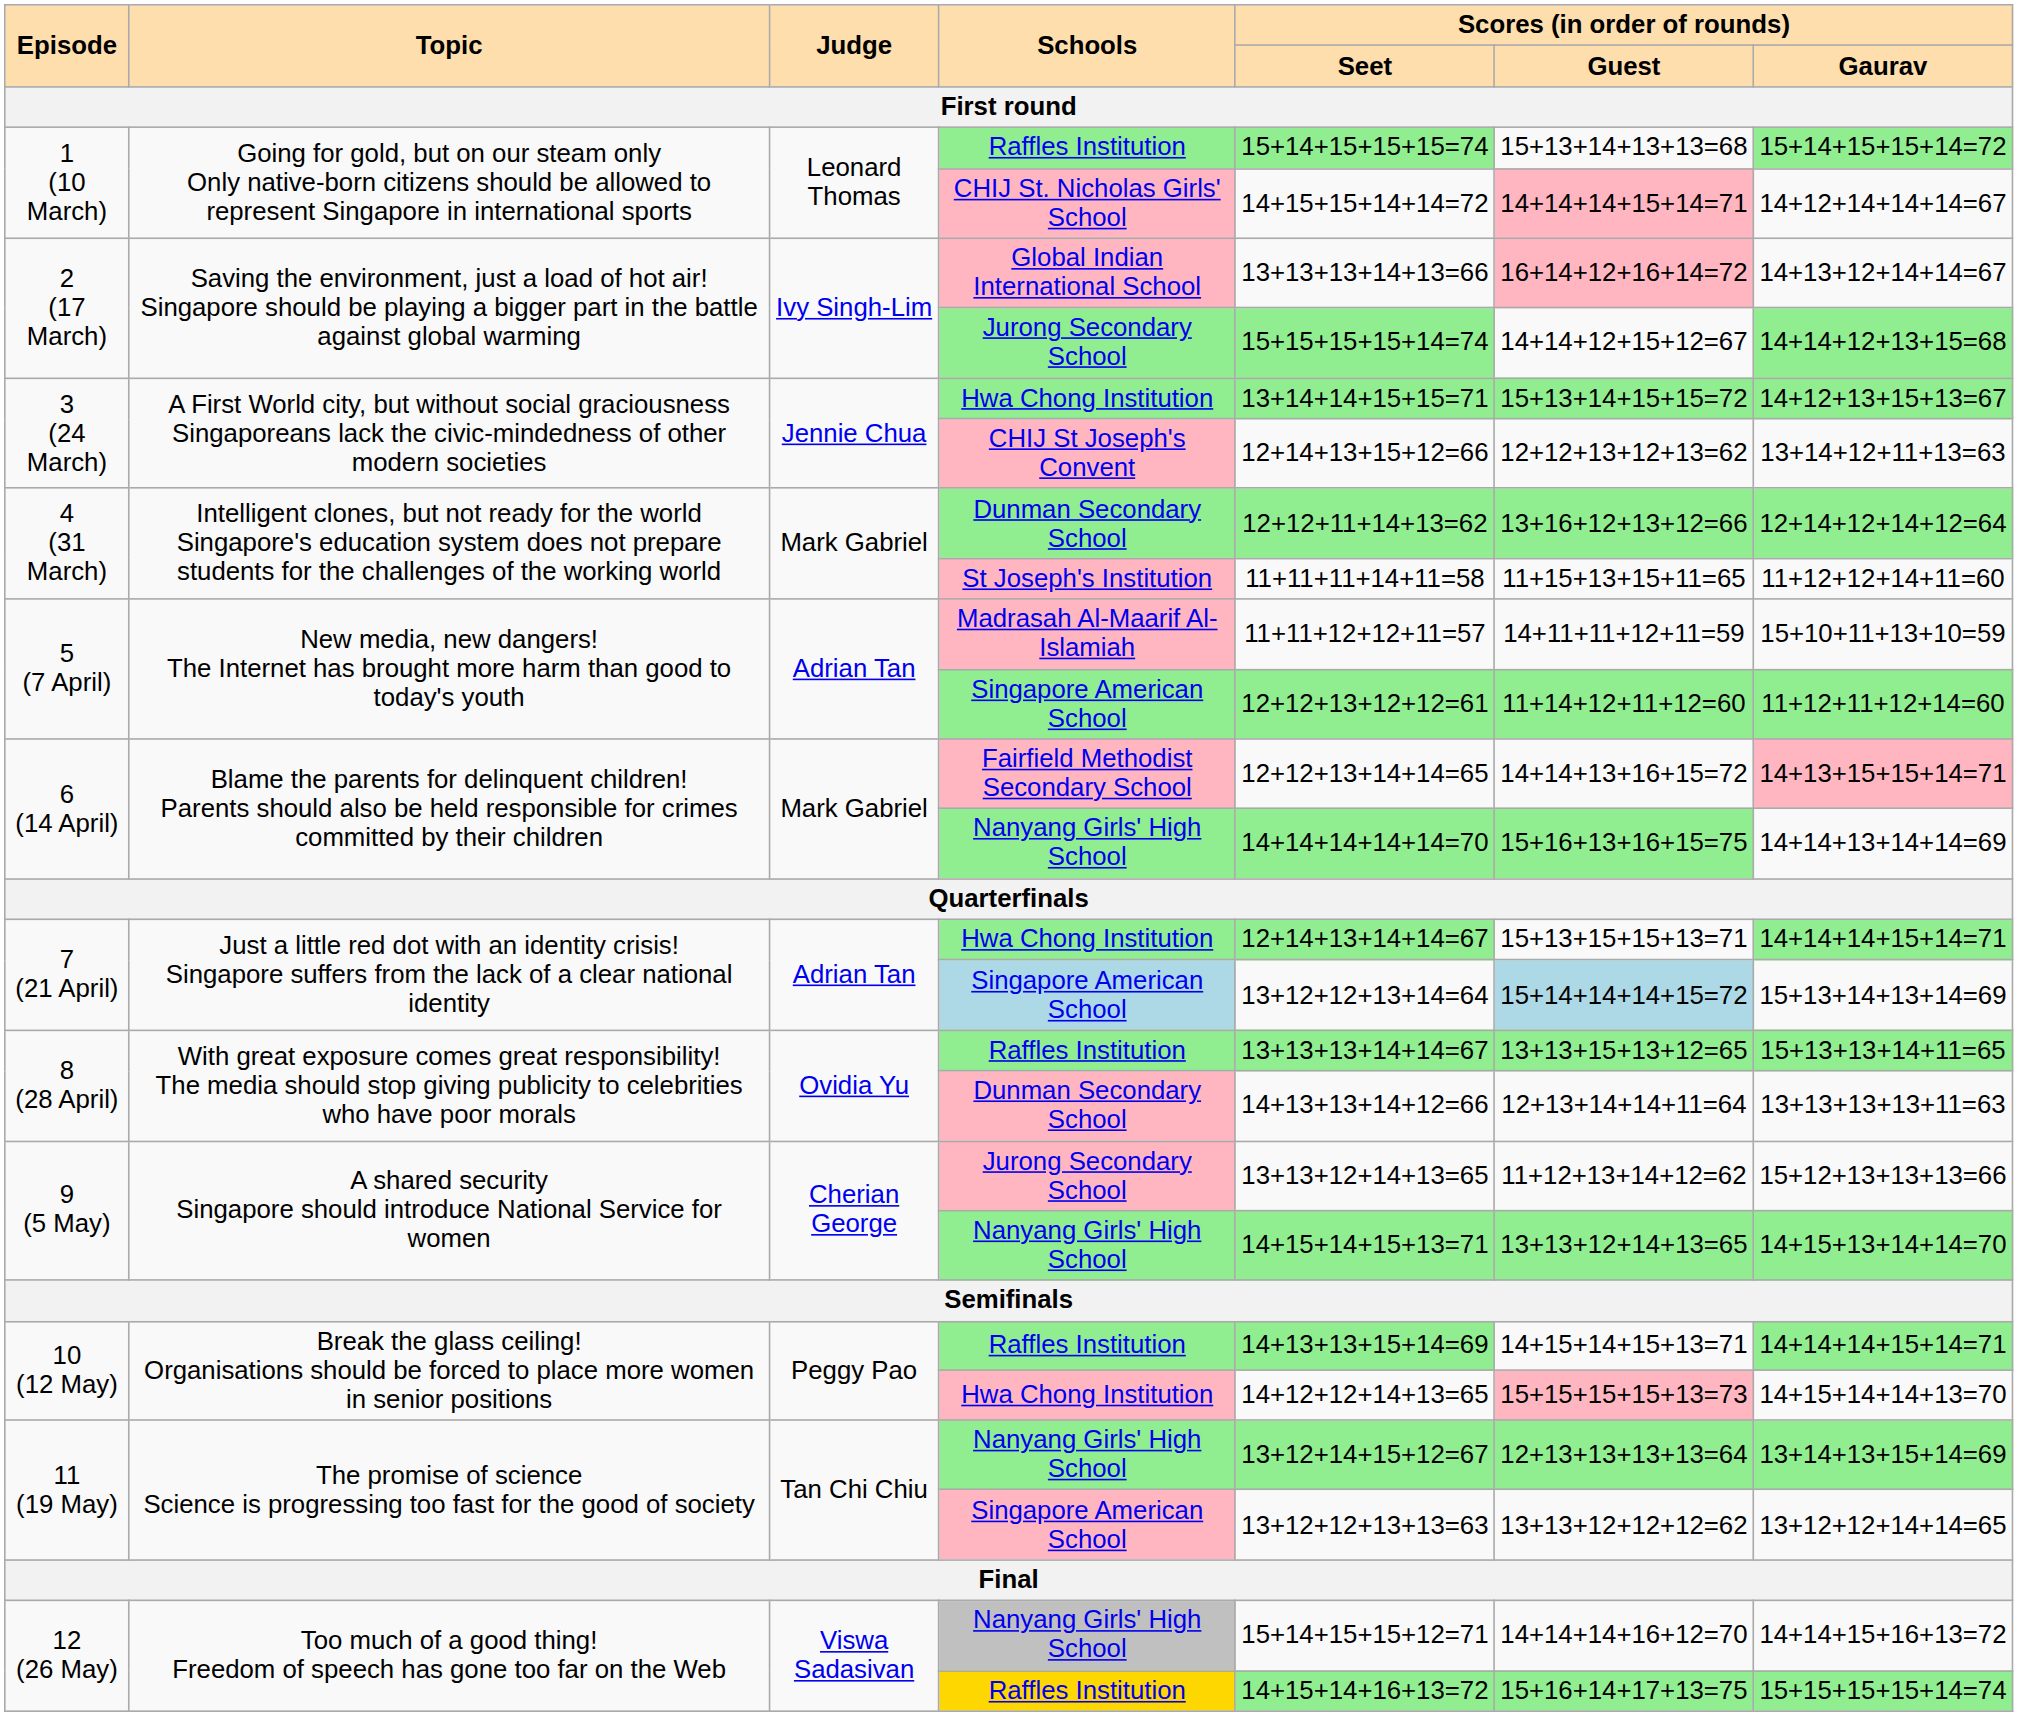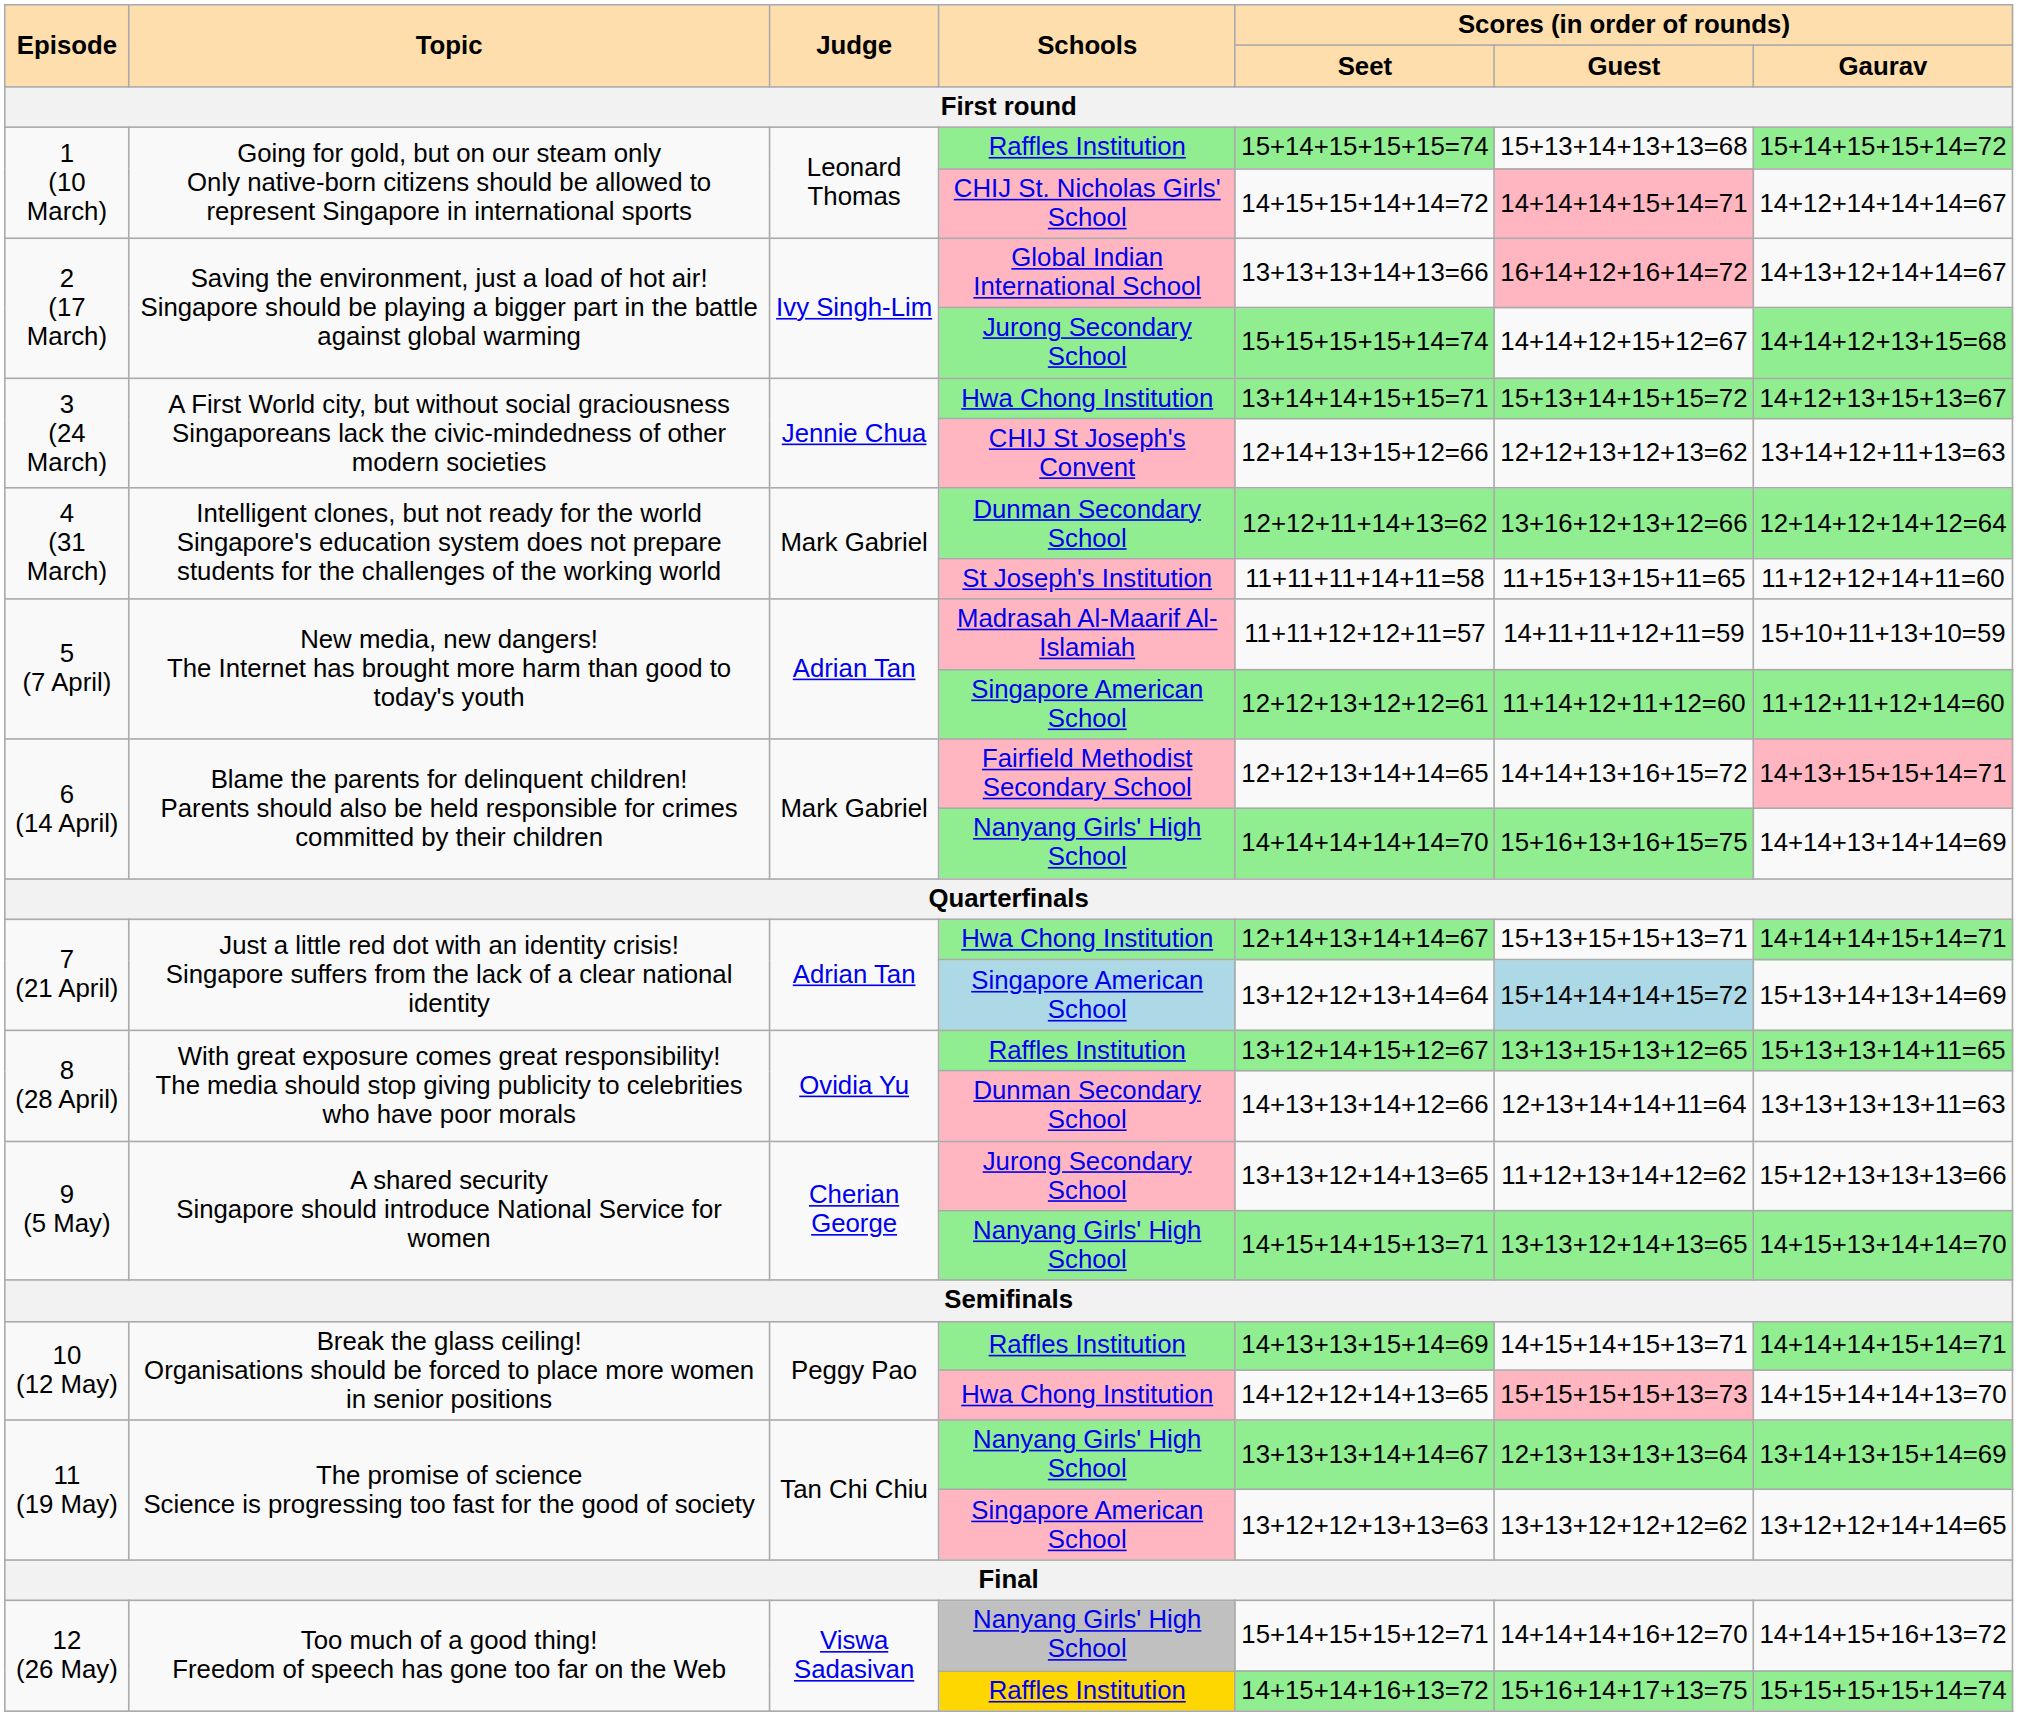8 (28 April) / Raffles Institution | Scores (in order of rounds) / Seet / First round: 13+13+13+14+14=67 -> 13+12+14+15+12=67
11 (19 May) / Nanyang Girls' High School | Scores (in order of rounds) / Seet / First round: 13+12+14+15+12=67 -> 13+13+13+14+14=67
